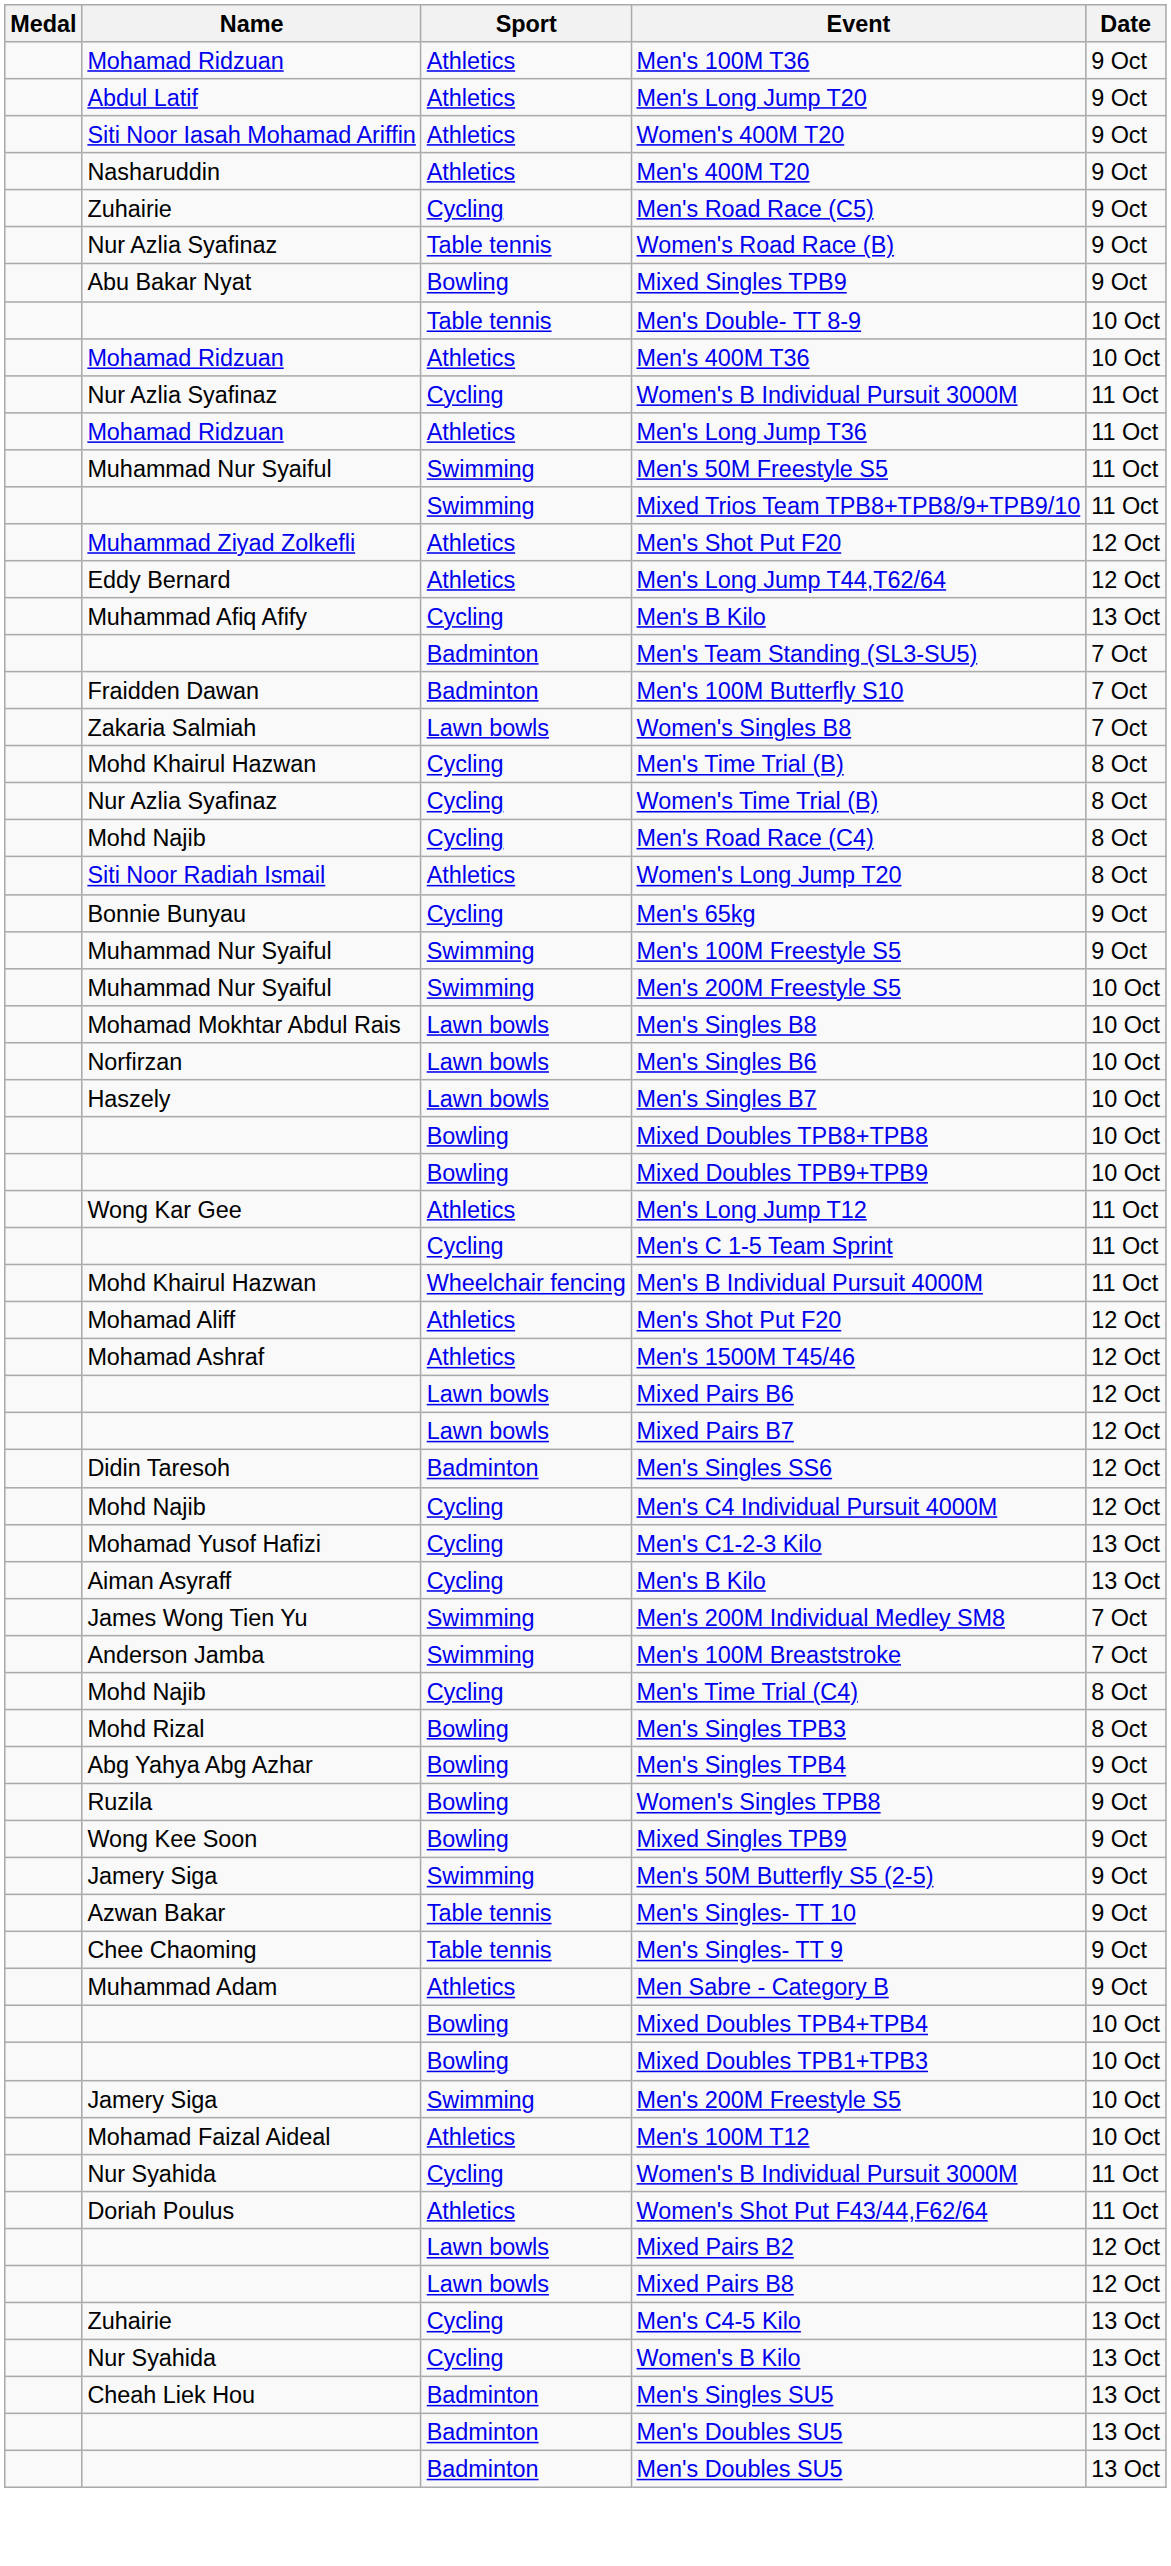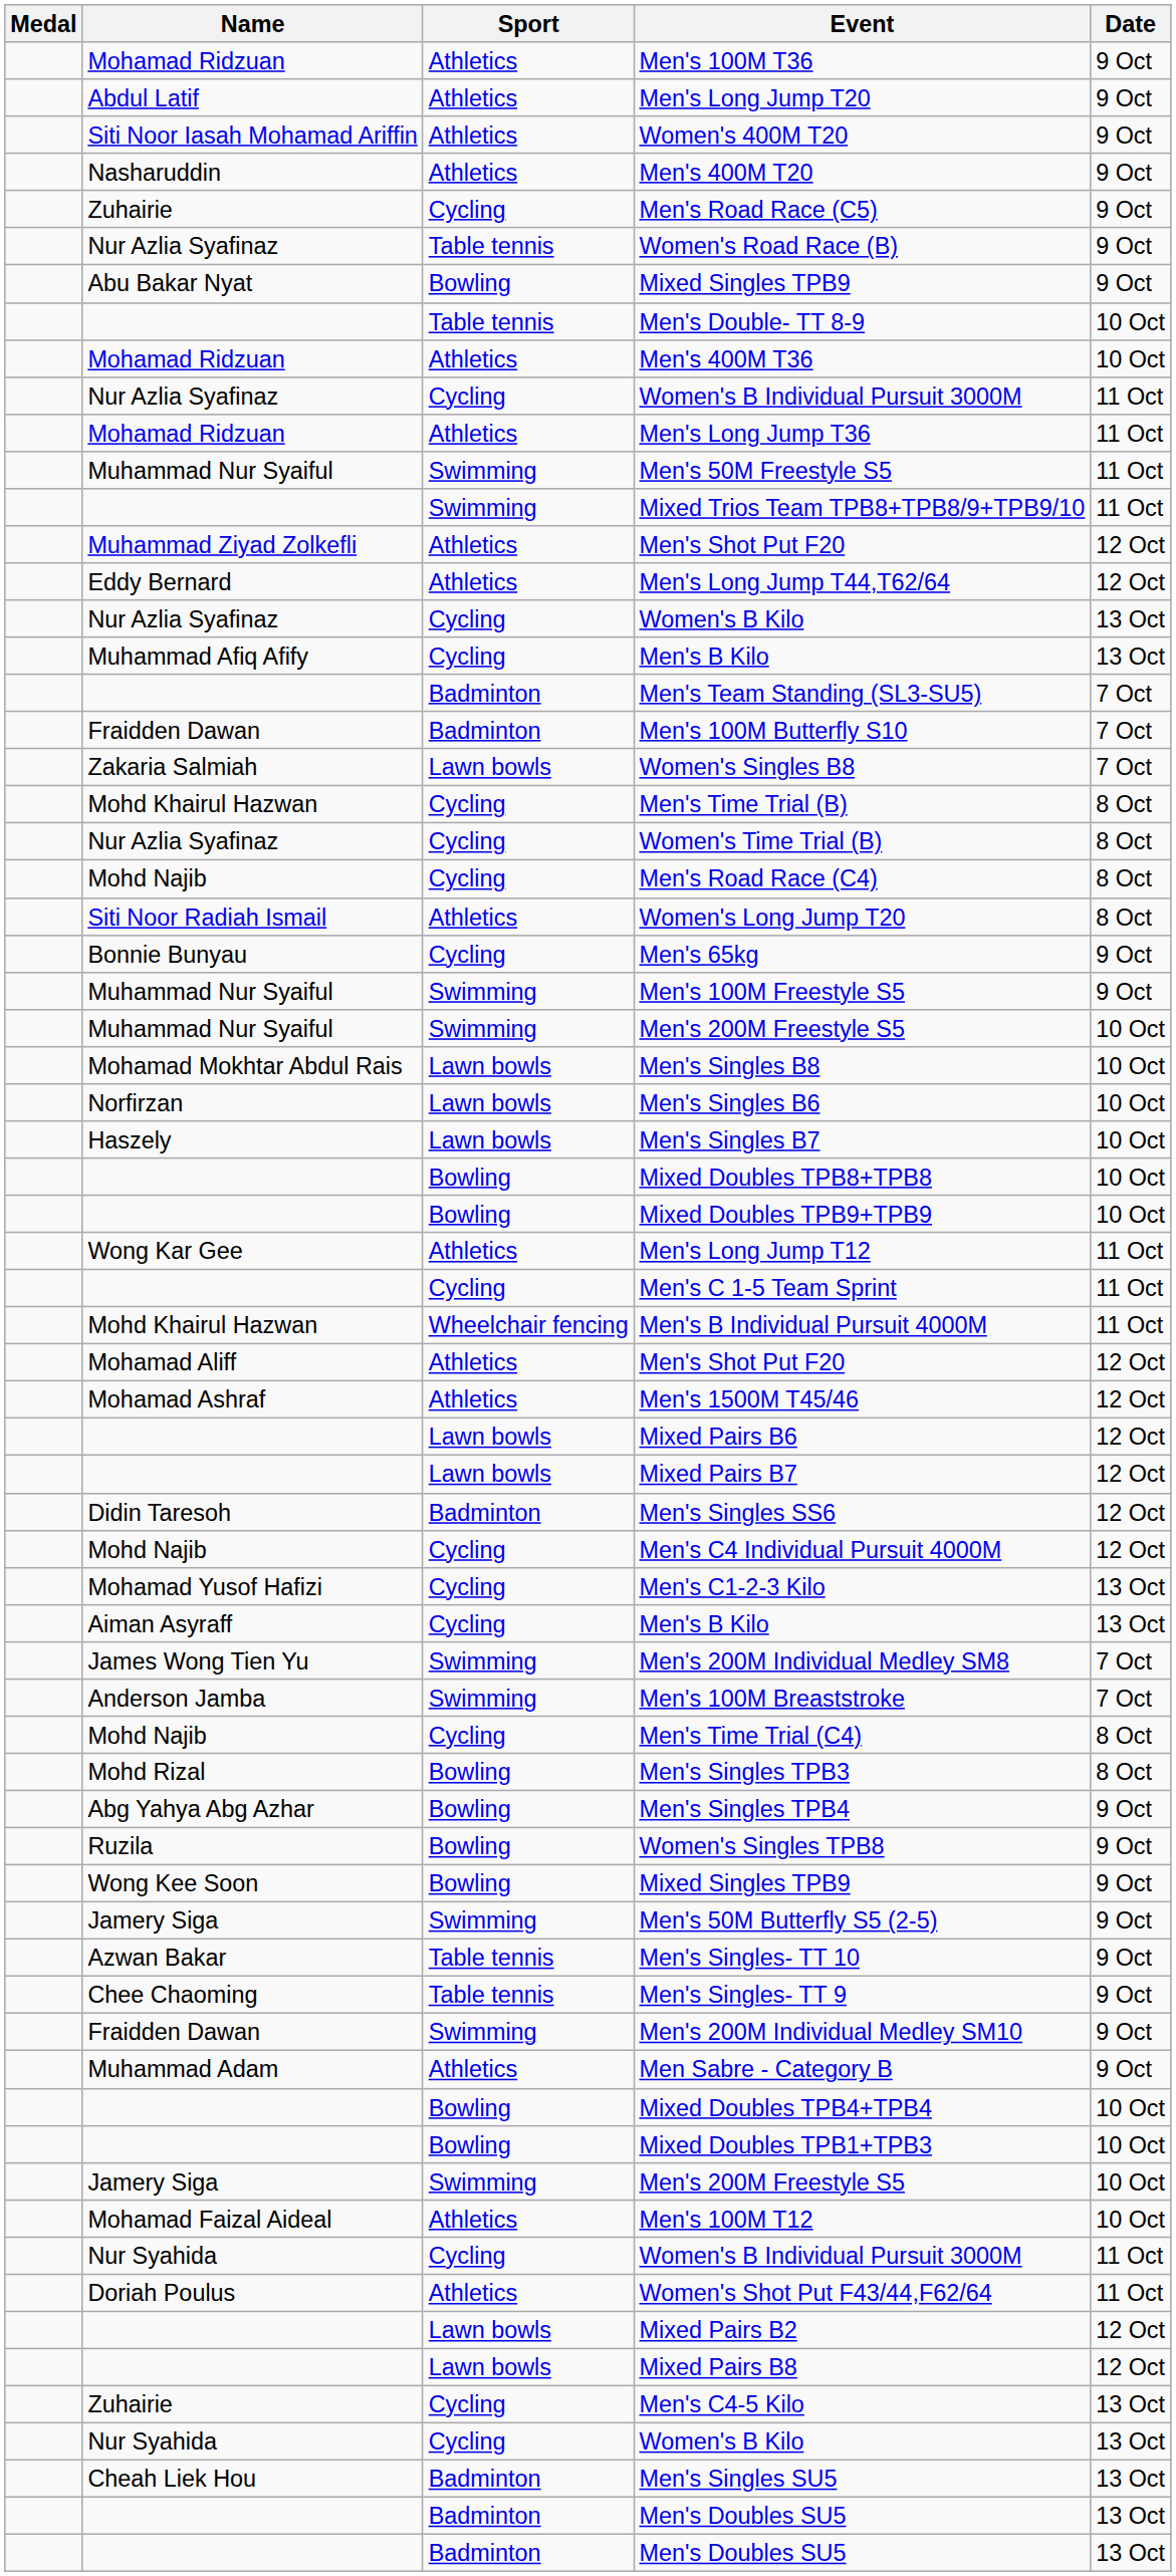+ row: Nur Azlia Syafinaz | Cycling | Women's B Kilo | 13 Oct
+ row: Fraidden Dawan | Swimming | Men's 200M Individual Medley SM10 | 9 Oct
